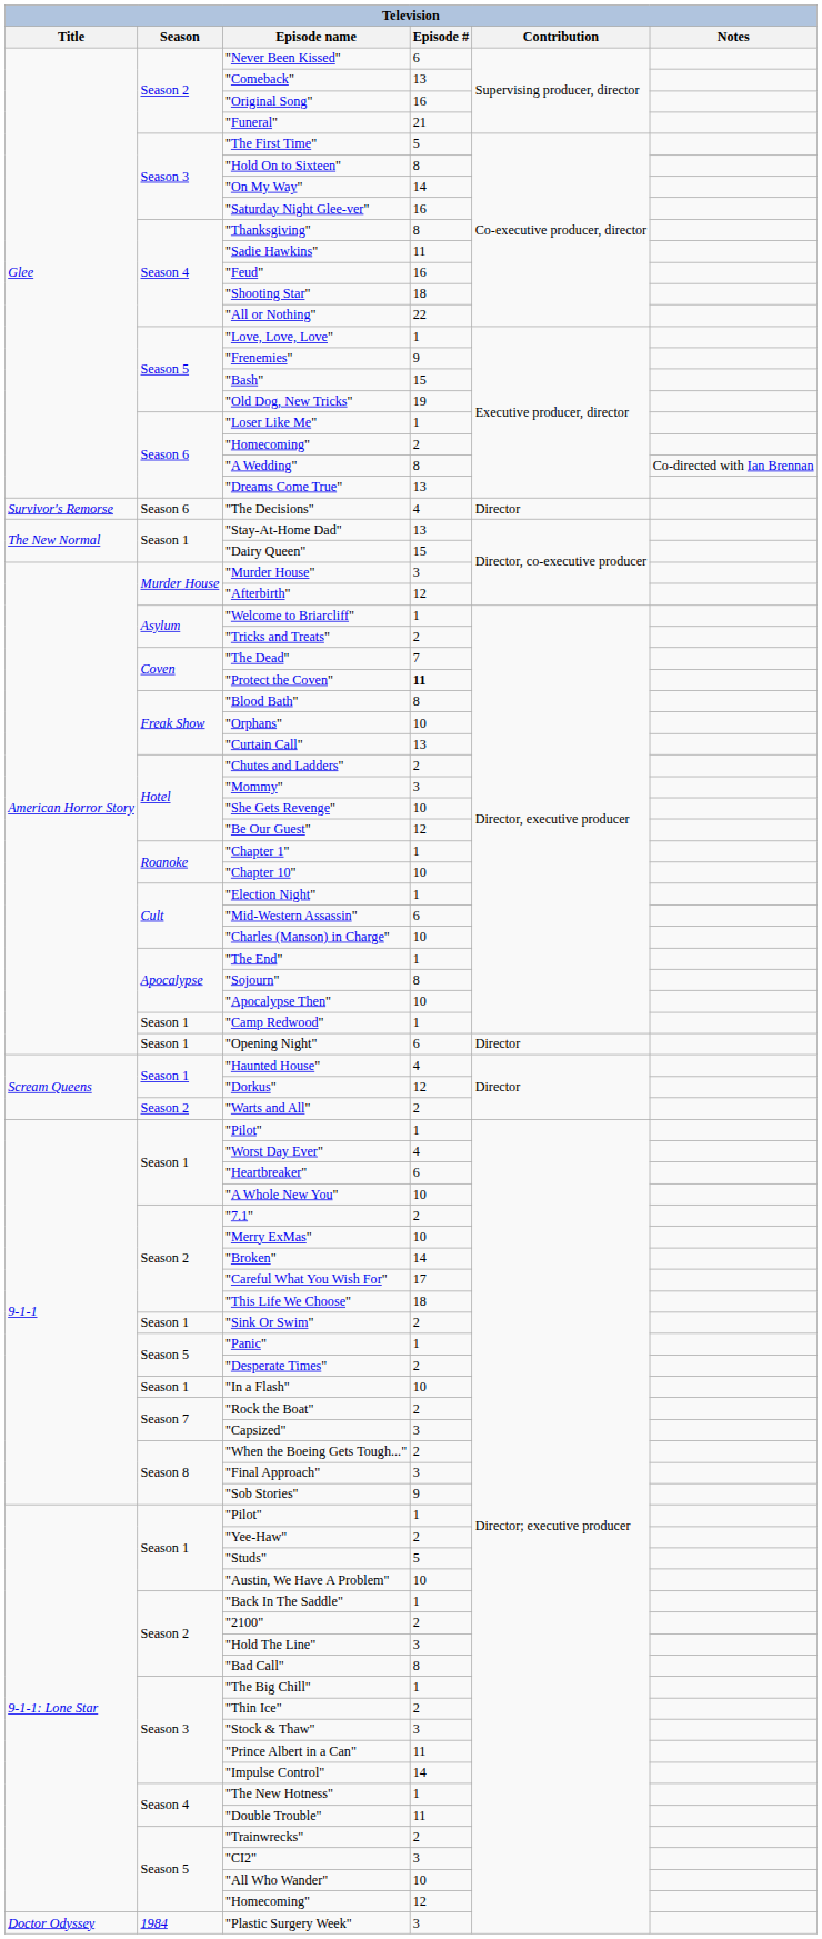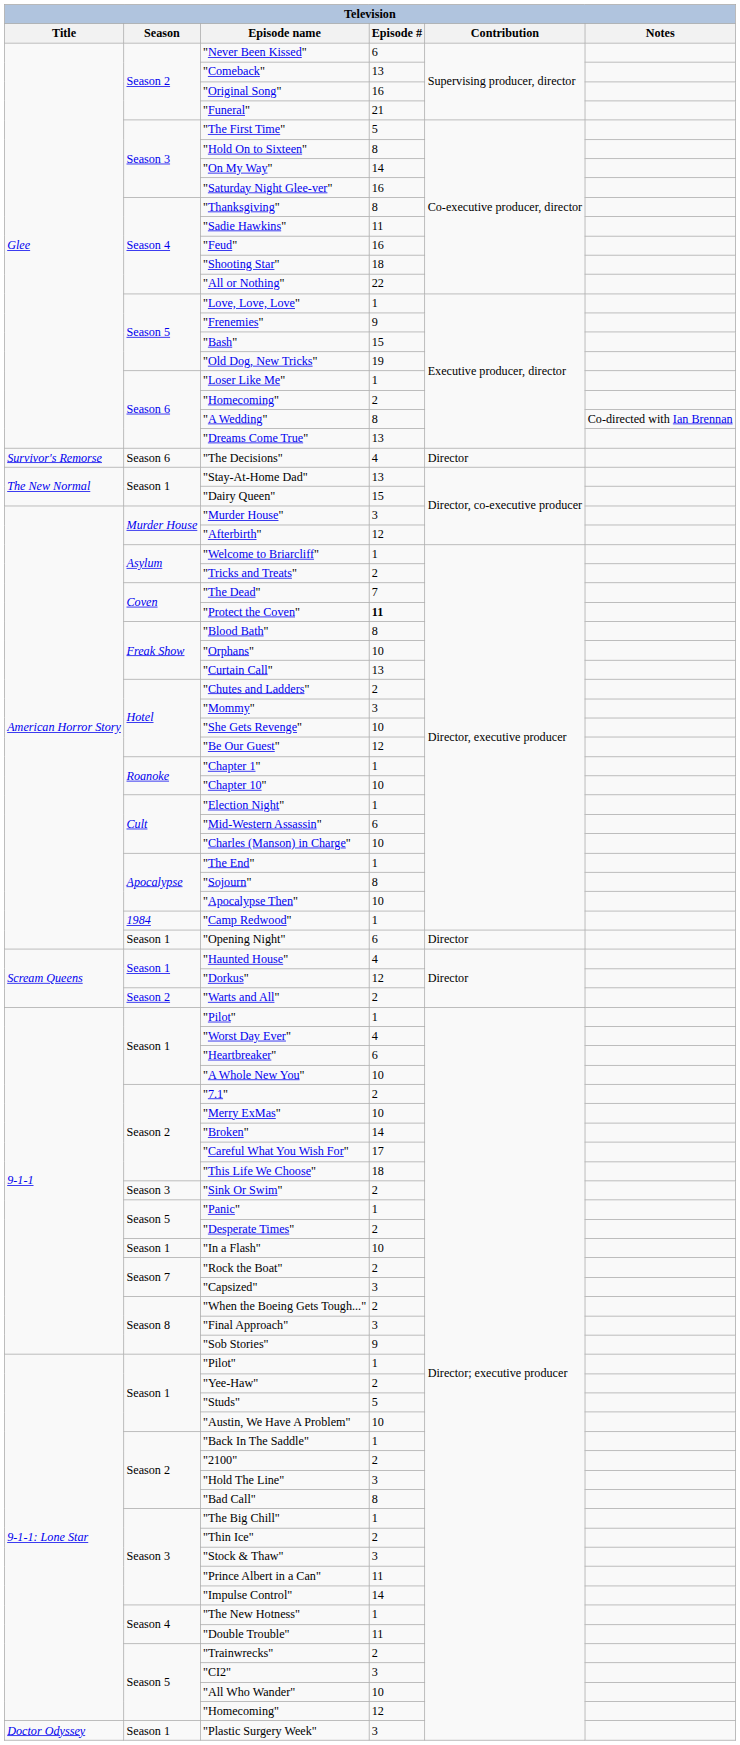"Camp Redwood" | Season: Season 1 -> 1984
"Sink Or Swim" | Season: Season 1 -> Season 3
"Plastic Surgery Week" | Season: 1984 -> Season 1
